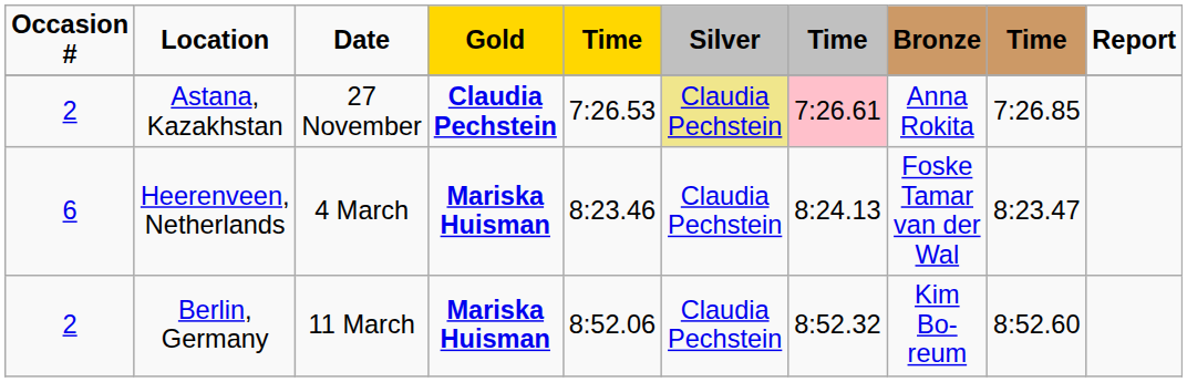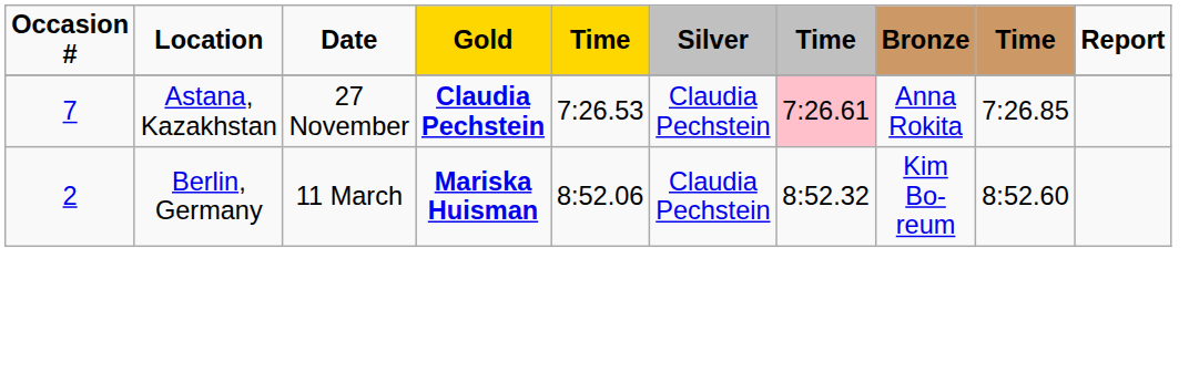Astana, Kazakhstan | Occasion #: 2 -> 7
Astana, Kazakhstan | Silver: khaki background -> no background
- row: 6 | Heerenveen, Netherlands | 4 March | Mariska Huisman | 8:23.46 | Claudia Pechstein | 8:24.13 | Foske Tamar van der Wal | 8:23.47
